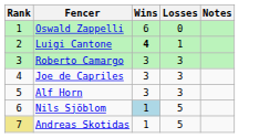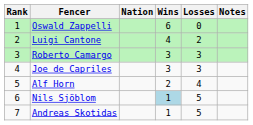+ column: Nation
Luigi Cantone | Wins: bold -> normal
Luigi Cantone | Losses: 1 -> 2
Alf Horn | Wins: 3 -> 2
Alf Horn | Losses: 3 -> 4
Andreas Skotidas | Rank: khaki background -> no background
